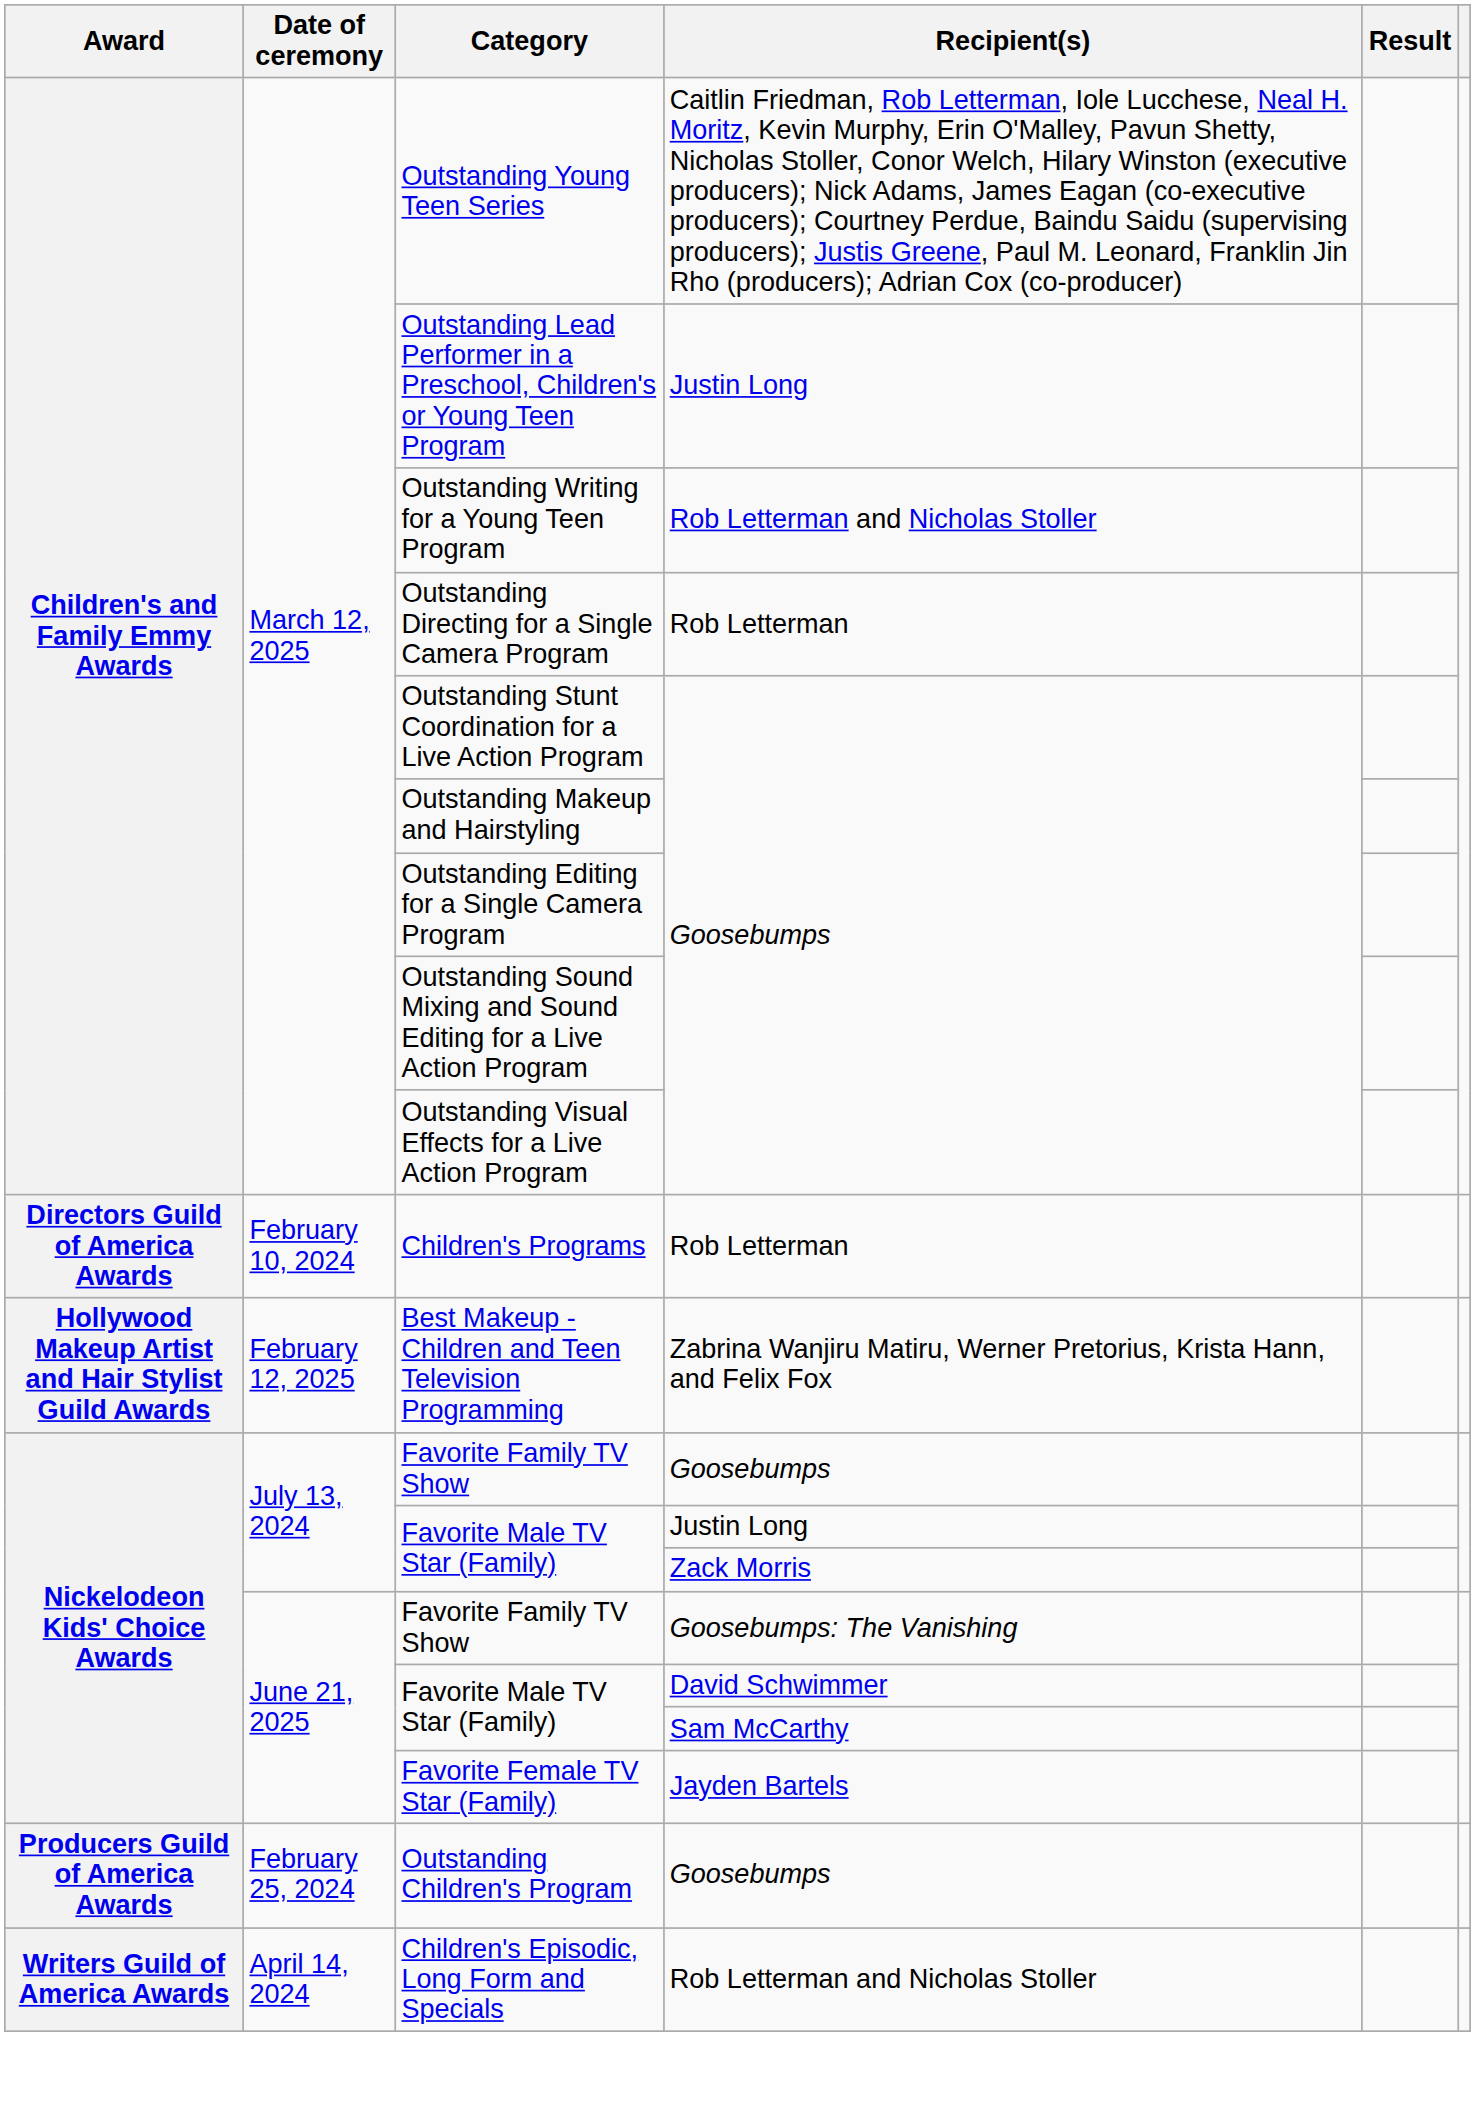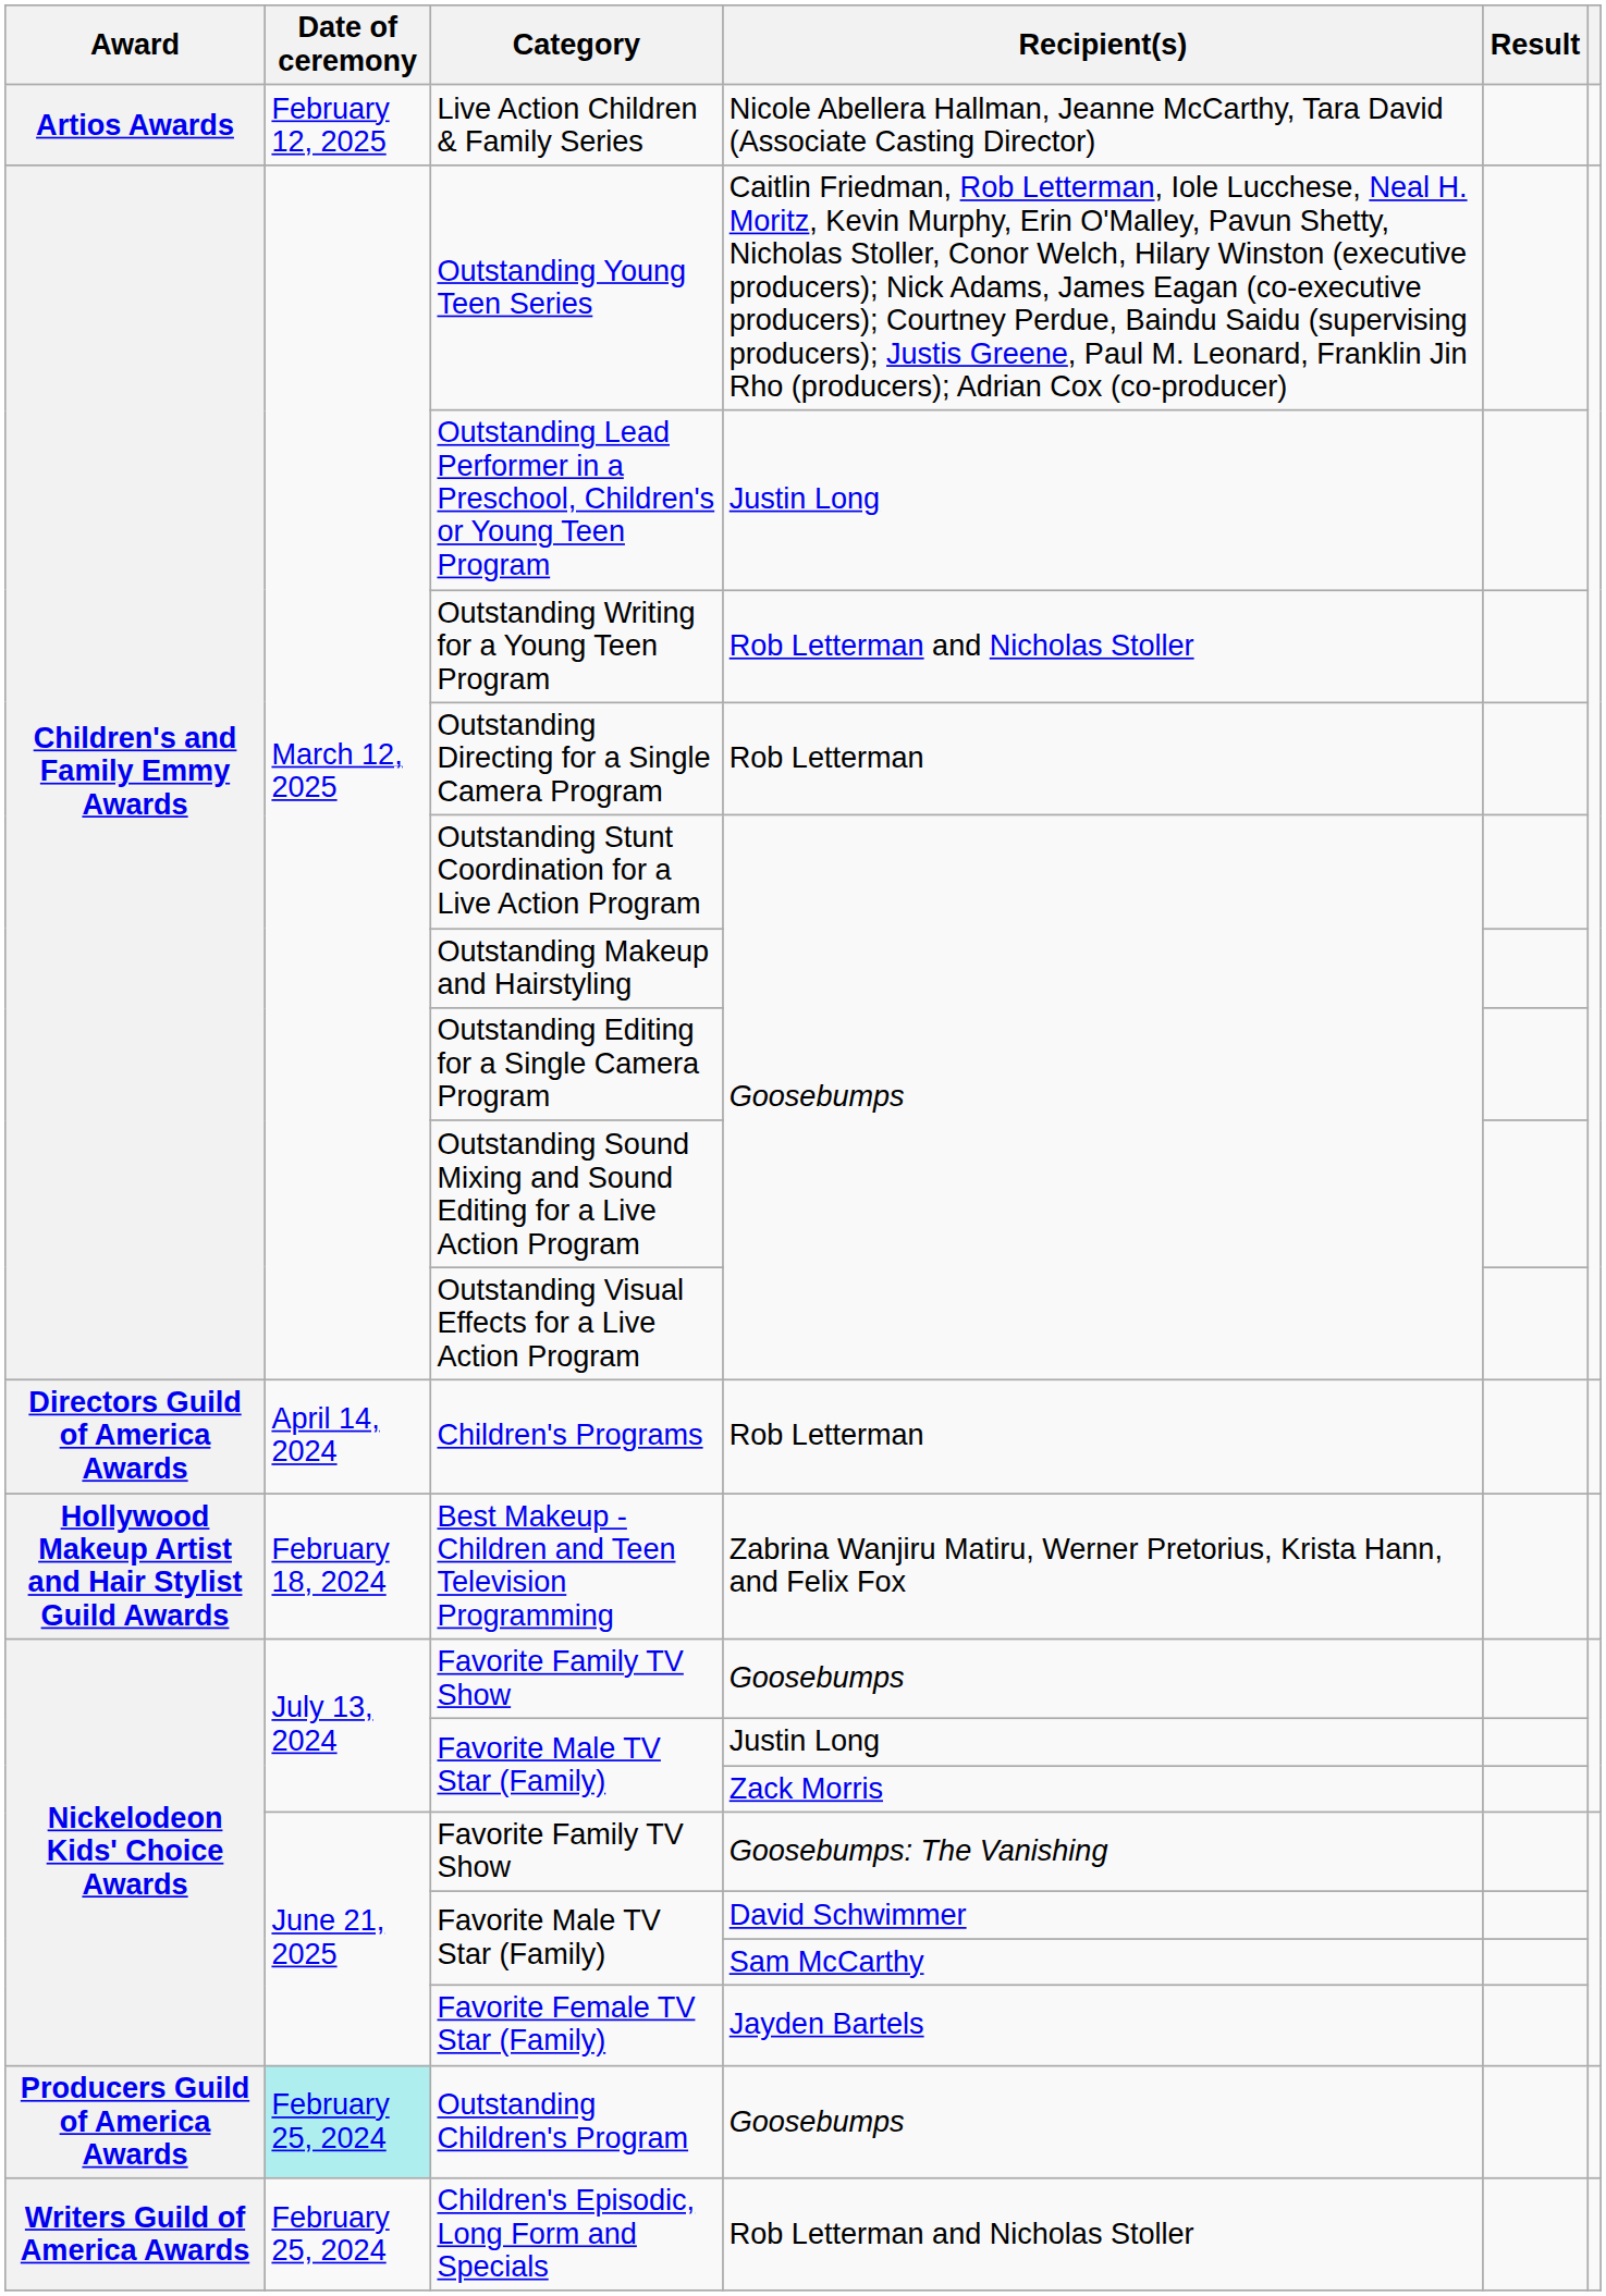+ row: Artios Awards | February 12, 2025 | Live Action Children & Family Series | Nicole Abellera Hallman, Jeanne McCarthy, Tara David (Associate Casting Director)
Children's Programs | Date of ceremony: February 10, 2024 -> April 14, 2024
Best Makeup - Children and Teen Television Programming | Date of ceremony: February 12, 2025 -> February 18, 2024
Outstanding Children's Program | Date of ceremony: no background -> paleturquoise background
Children's Episodic, Long Form and Specials | Date of ceremony: April 14, 2024 -> February 25, 2024
